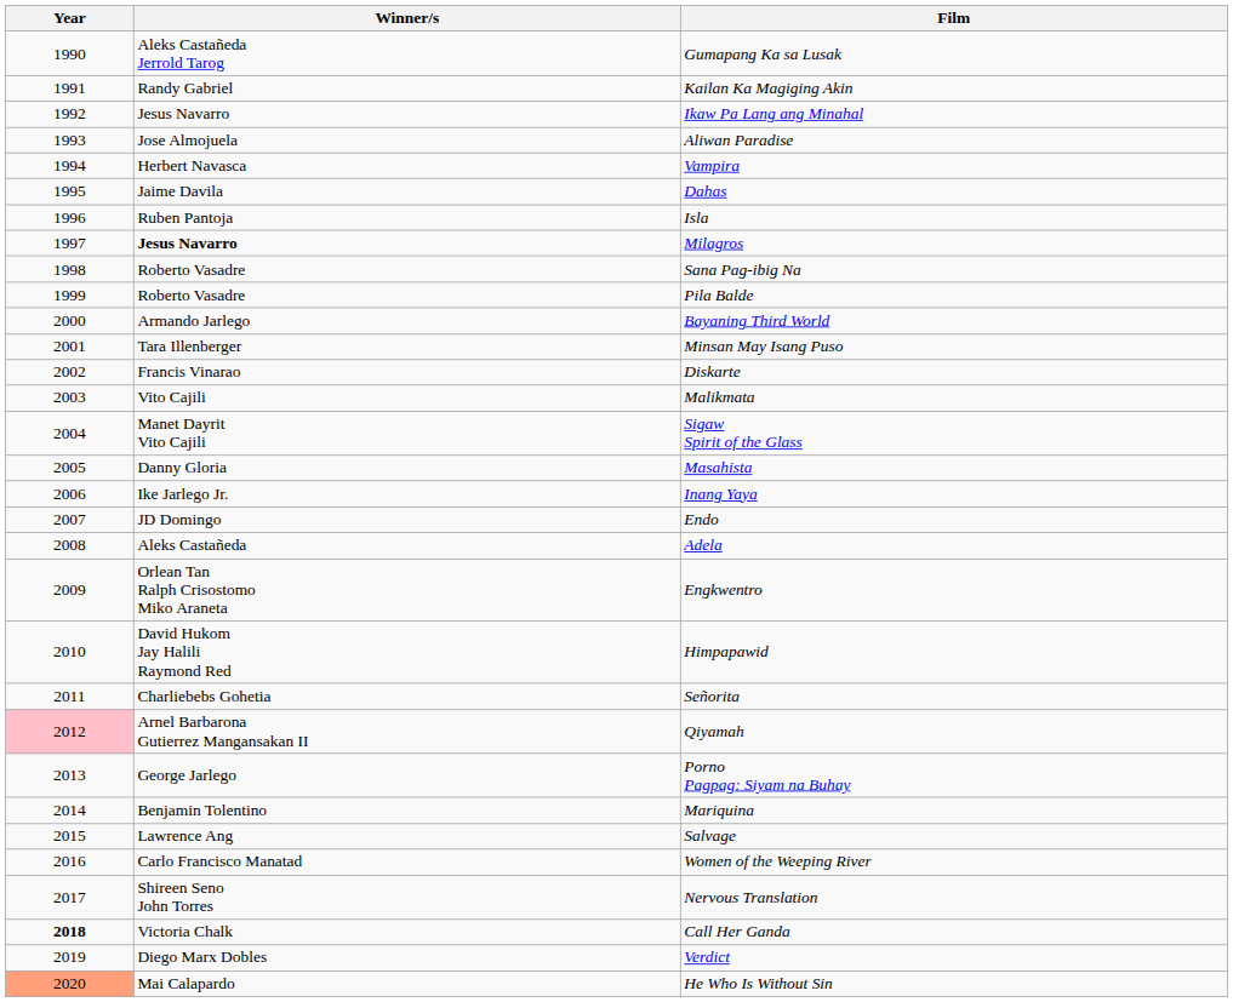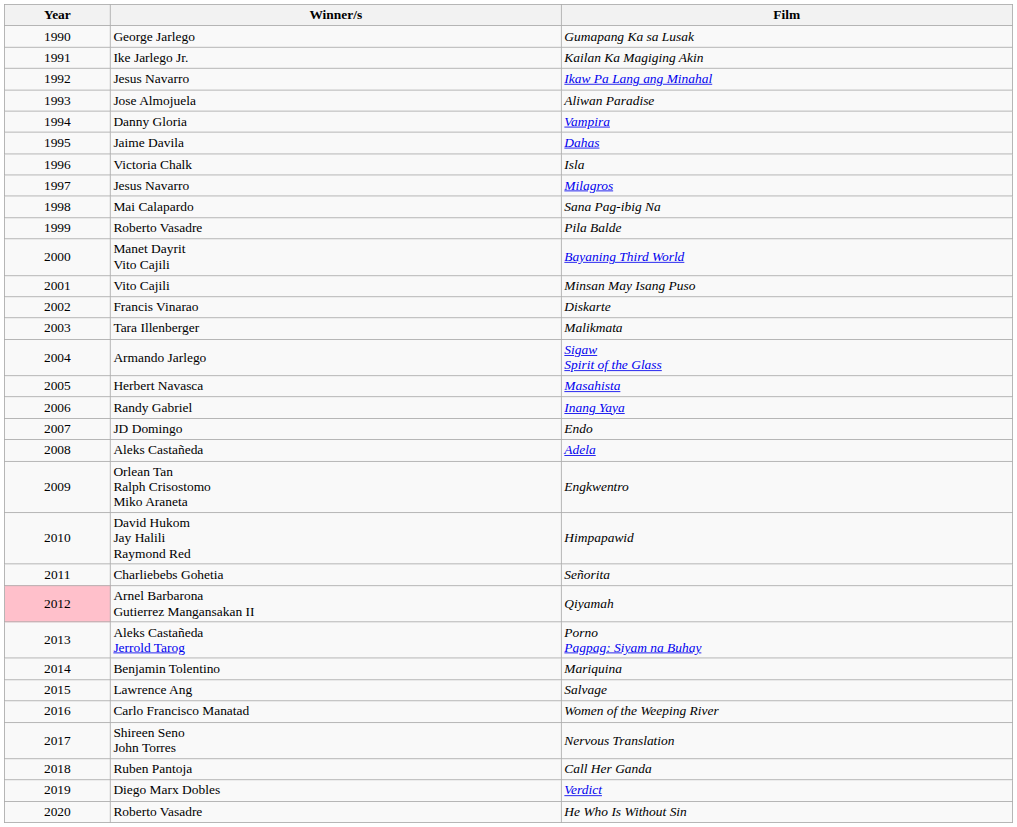Gumapang Ka sa Lusak | Winner/s: Aleks Castañeda Jerrold Tarog -> George Jarlego
Kailan Ka Magiging Akin | Winner/s: Randy Gabriel -> Ike Jarlego Jr.
Vampira | Winner/s: Herbert Navasca -> Danny Gloria
Isla | Winner/s: Ruben Pantoja -> Victoria Chalk
Milagros | Winner/s: bold -> normal
Sana Pag-ibig Na | Winner/s: Roberto Vasadre -> Mai Calapardo
Bayaning Third World | Winner/s: Armando Jarlego -> Manet Dayrit Vito Cajili
Minsan May Isang Puso | Winner/s: Tara Illenberger -> Vito Cajili
Malikmata | Winner/s: Vito Cajili -> Tara Illenberger
Sigaw Spirit of the Glass | Winner/s: Manet Dayrit Vito Cajili -> Armando Jarlego
Masahista | Winner/s: Danny Gloria -> Herbert Navasca
Inang Yaya | Winner/s: Ike Jarlego Jr. -> Randy Gabriel
Porno Pagpag: Siyam na Buhay | Winner/s: George Jarlego -> Aleks Castañeda Jerrold Tarog
Call Her Ganda | Year: bold -> normal
Call Her Ganda | Winner/s: Victoria Chalk -> Ruben Pantoja
He Who Is Without Sin | Year: lightsalmon background -> no background
He Who Is Without Sin | Winner/s: Mai Calapardo -> Roberto Vasadre
